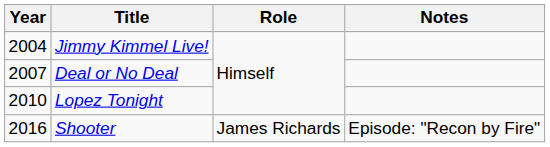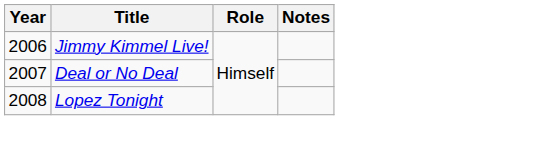Jimmy Kimmel Live! | Year: 2004 -> 2006
Lopez Tonight | Year: 2010 -> 2008
- row: 2016 | Shooter | James Richards | Episode: "Recon by Fire"
